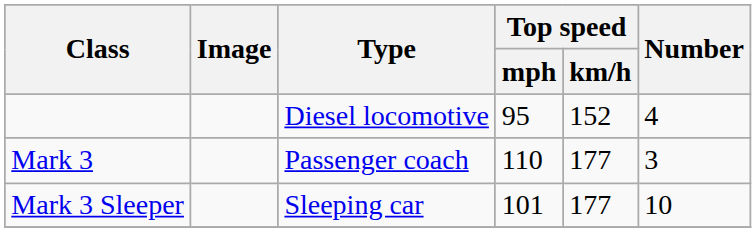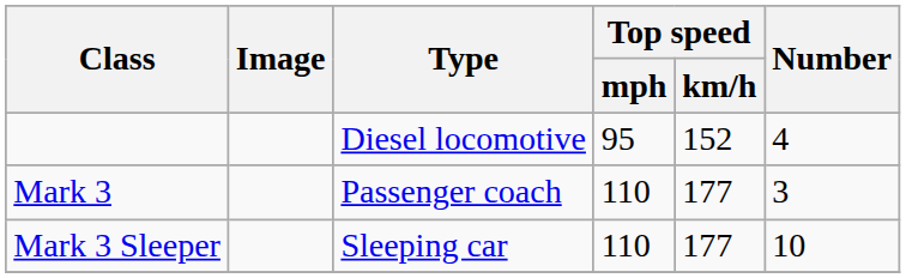Mark 3 Sleeper | Top speed / mph: 101 -> 110
